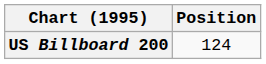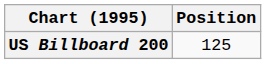US Billboard 200 | Position: 124 -> 125
